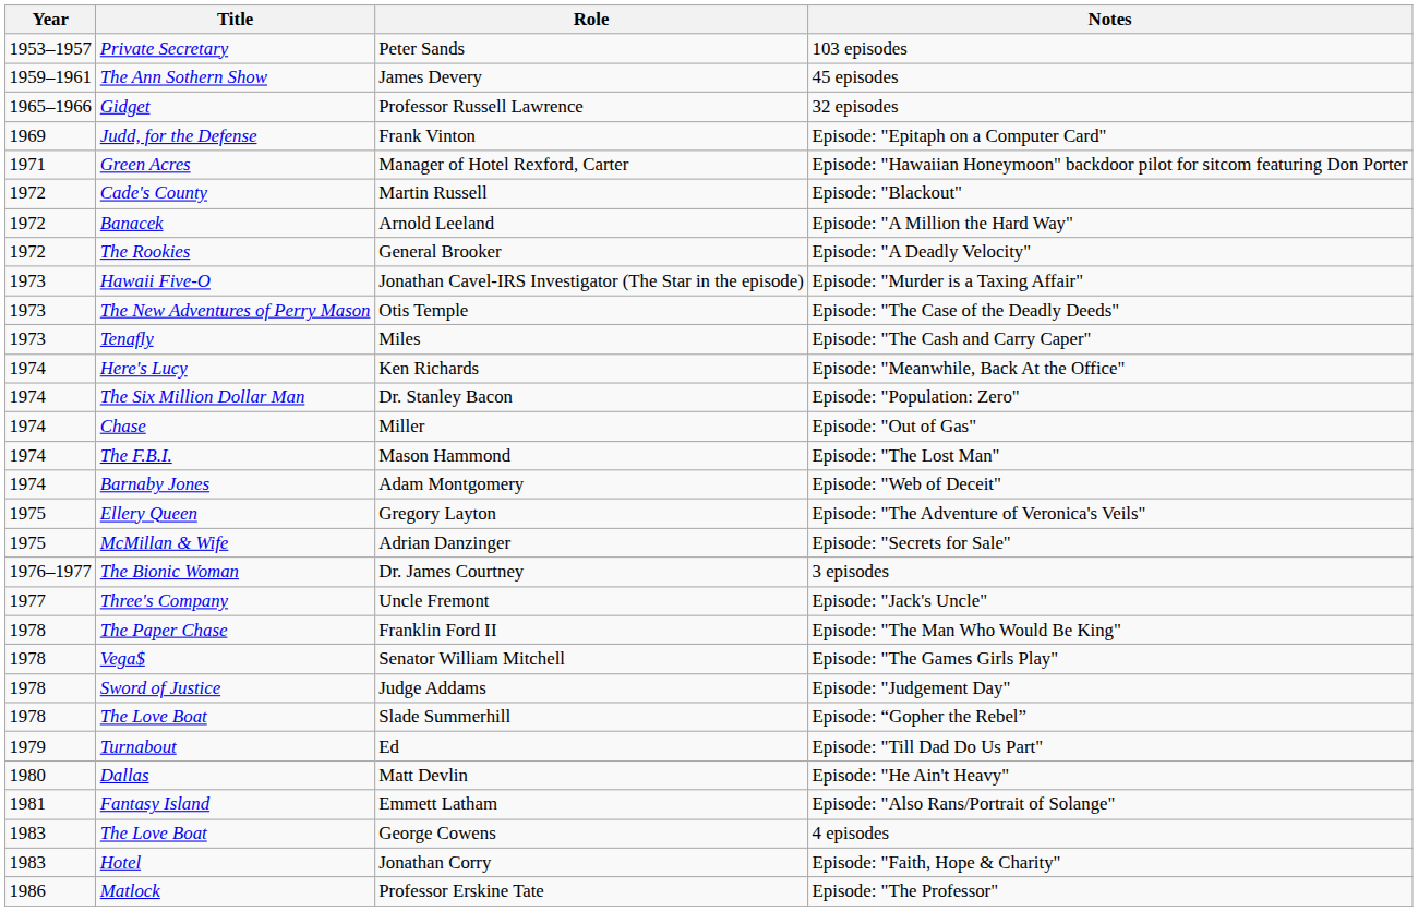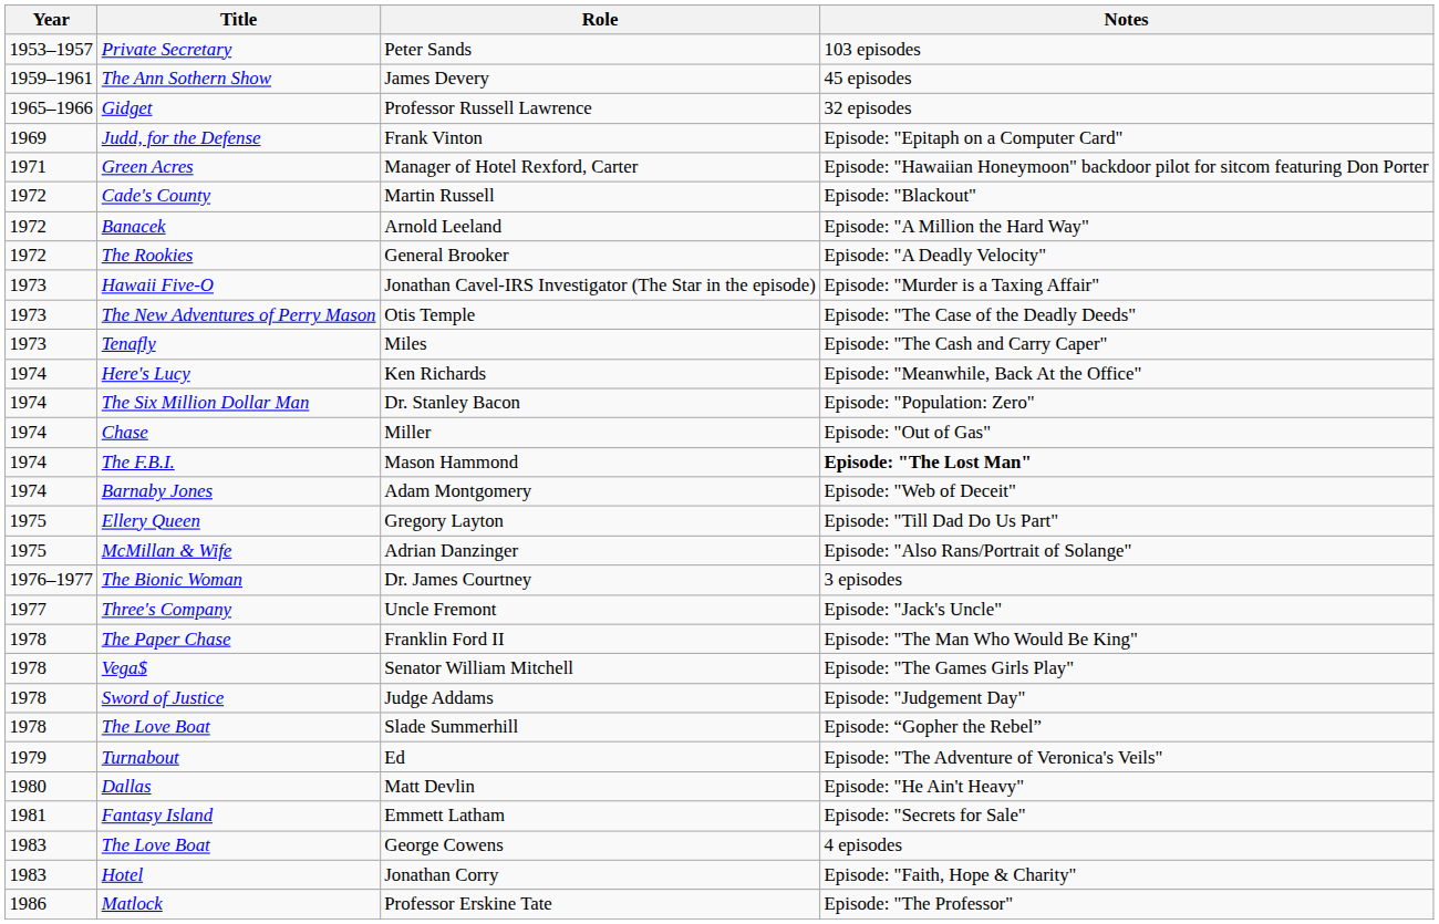Mason Hammond | Notes: normal -> bold
Gregory Layton | Notes: Episode: "The Adventure of Veronica's Veils" -> Episode: "Till Dad Do Us Part"
Adrian Danzinger | Notes: Episode: "Secrets for Sale" -> Episode: "Also Rans/Portrait of Solange"
Ed | Notes: Episode: "Till Dad Do Us Part" -> Episode: "The Adventure of Veronica's Veils"
Emmett Latham | Notes: Episode: "Also Rans/Portrait of Solange" -> Episode: "Secrets for Sale"
